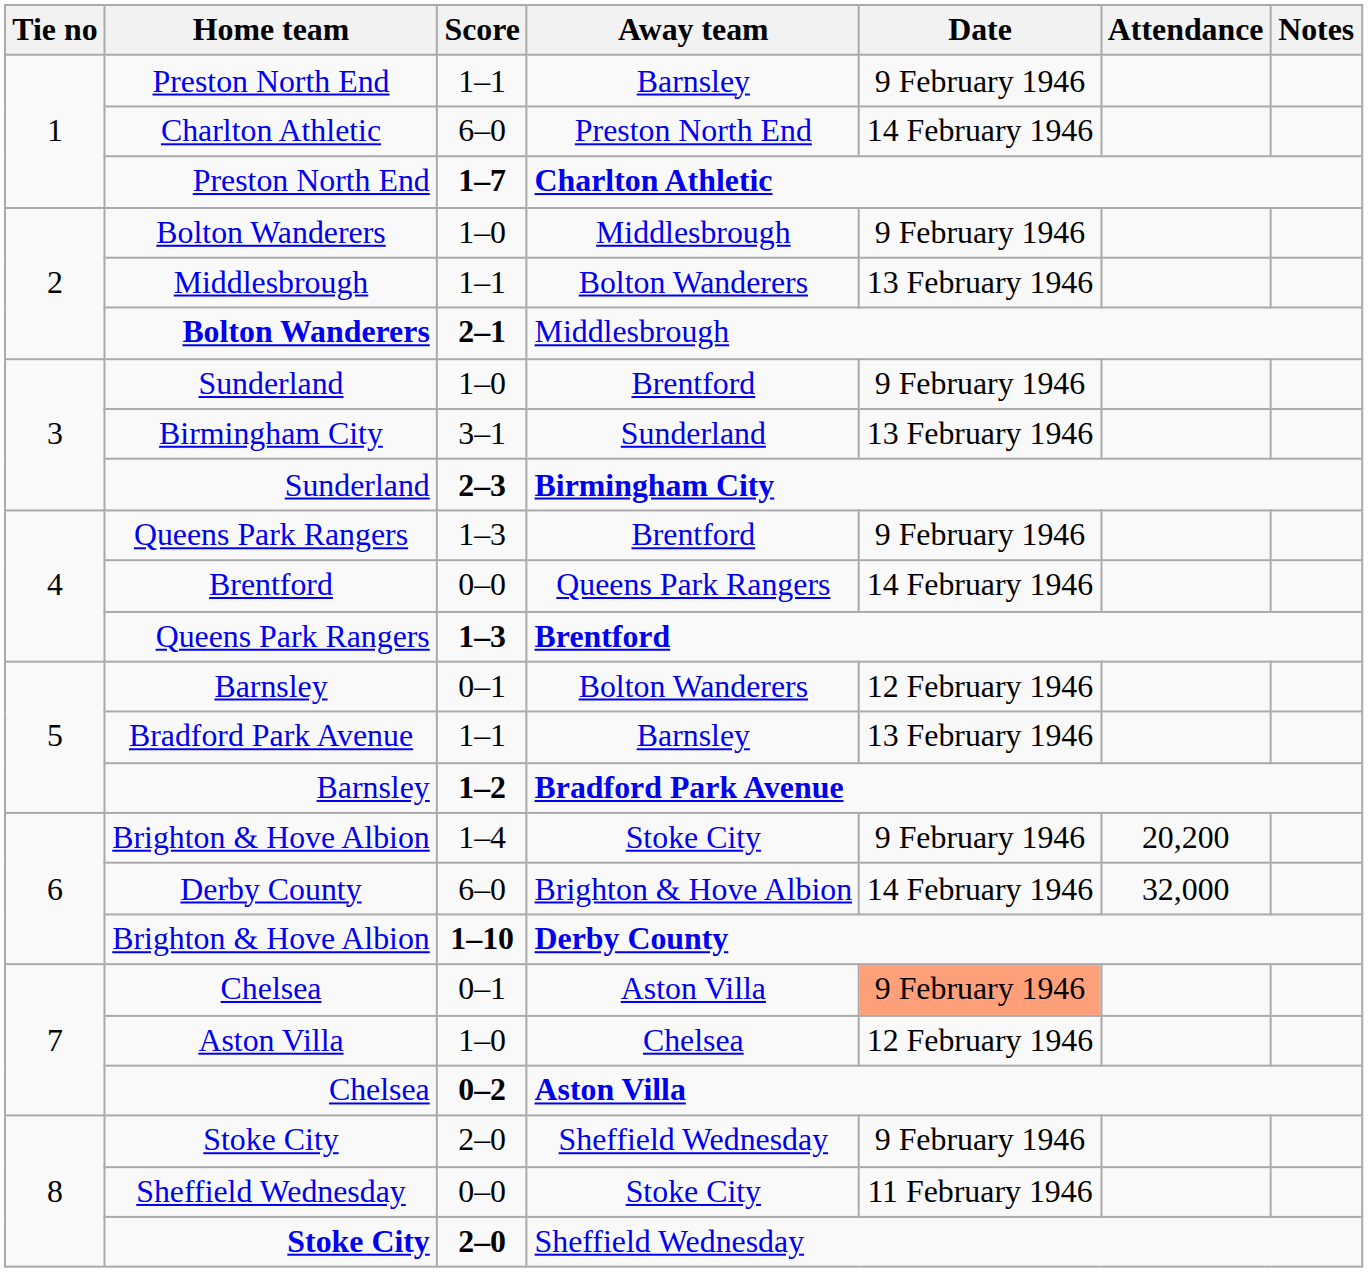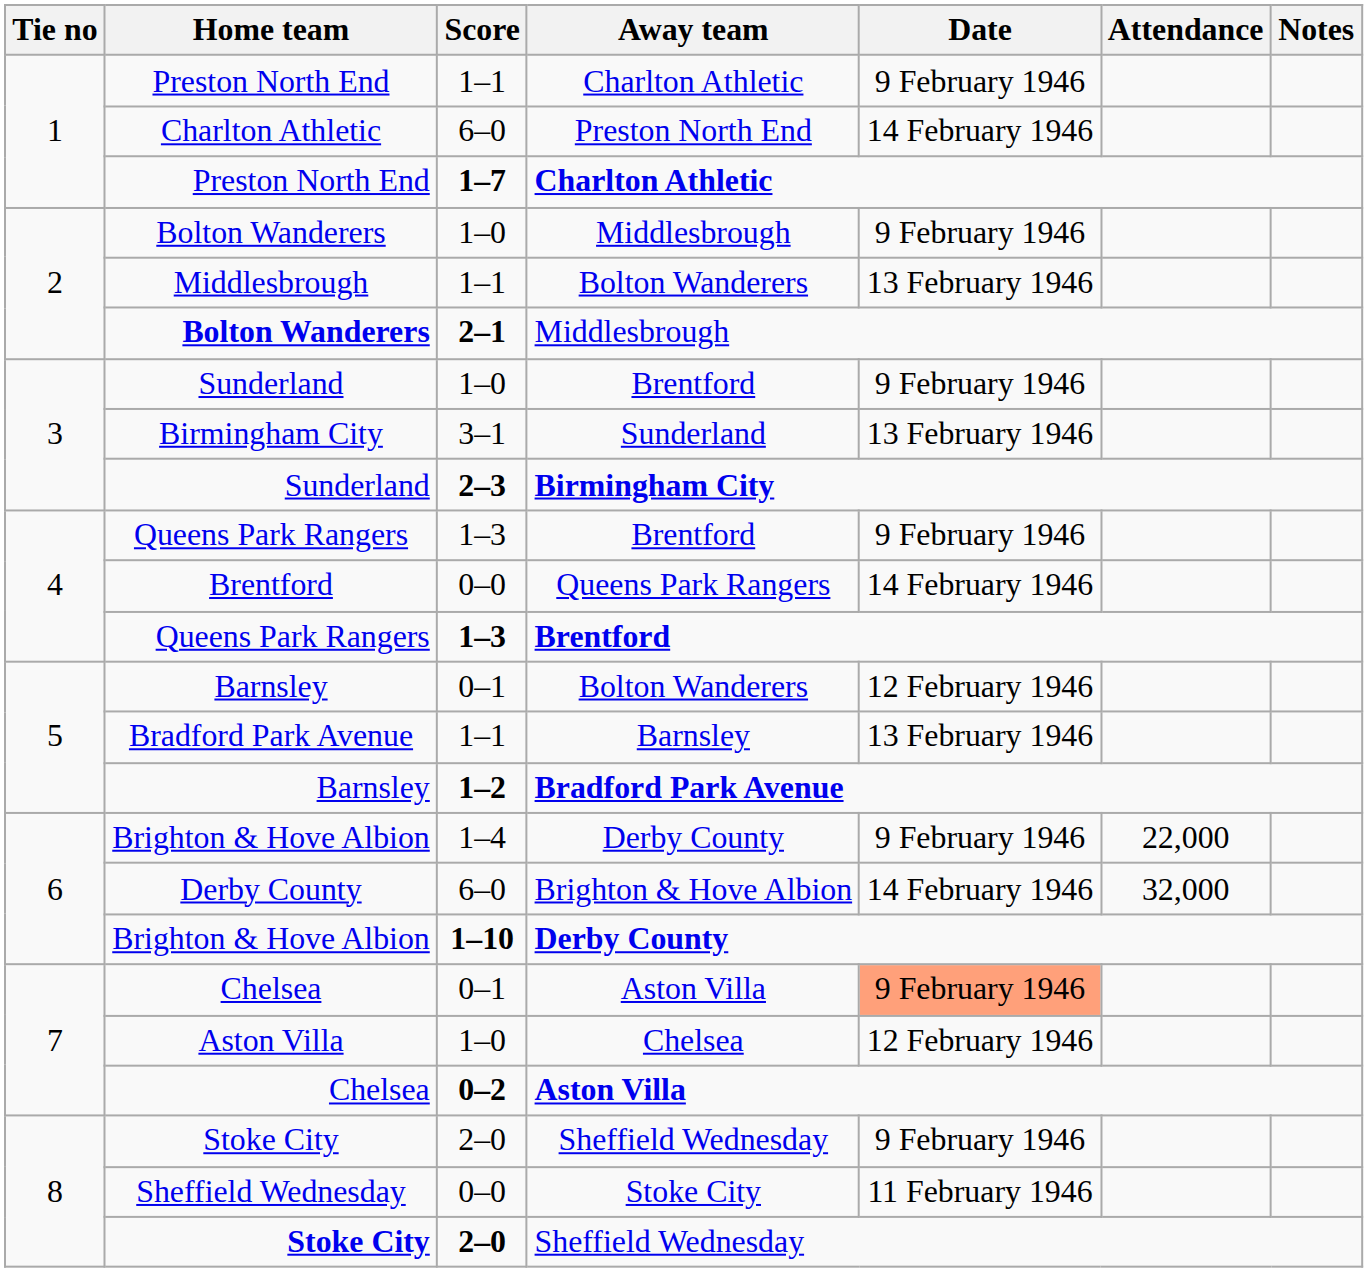Preston North End / 1–1 | Away team: Barnsley -> Charlton Athletic
Brighton & Hove Albion / 1–4 | Away team: Stoke City -> Derby County
Brighton & Hove Albion / 1–4 | Attendance: 20,200 -> 22,000
